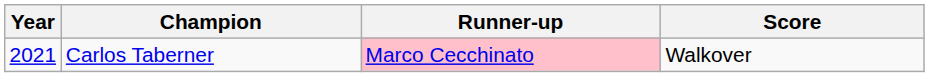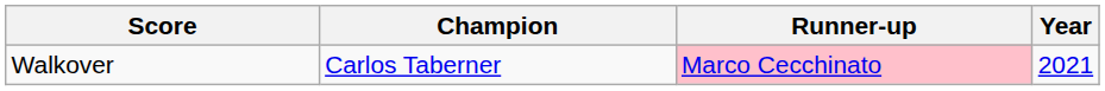columns swapped: Year <-> Score
